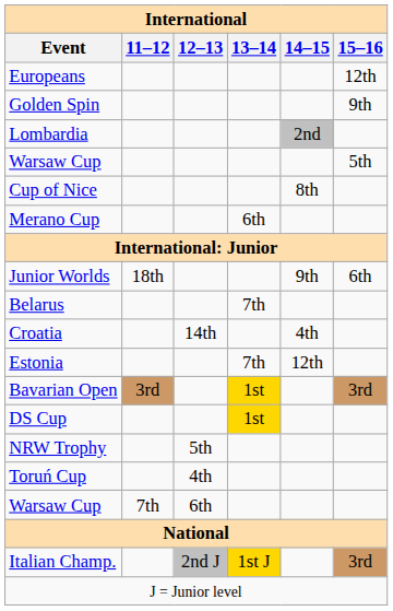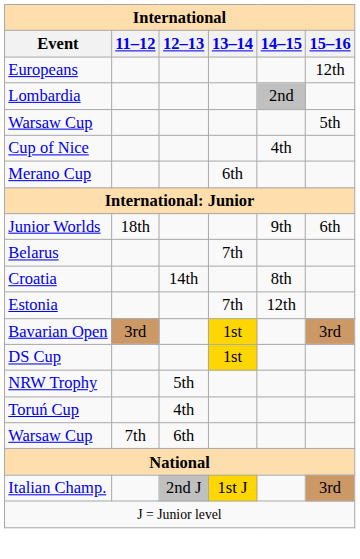- row: Golden Spin | 9th
Cup of Nice | 14–15: 8th -> 4th
Croatia | 14–15: 4th -> 8th
